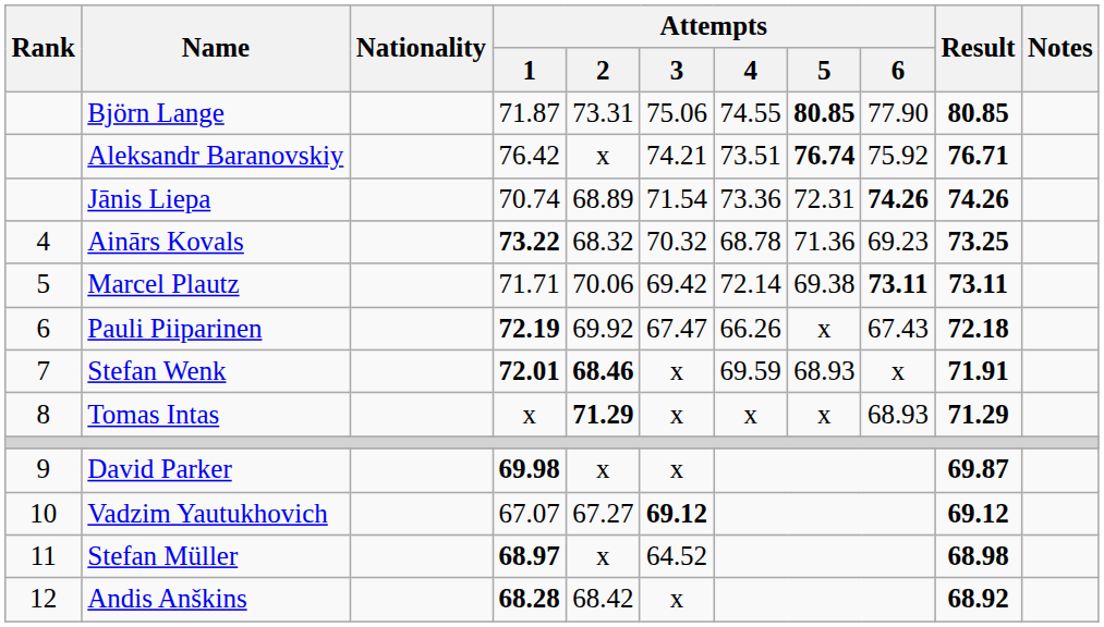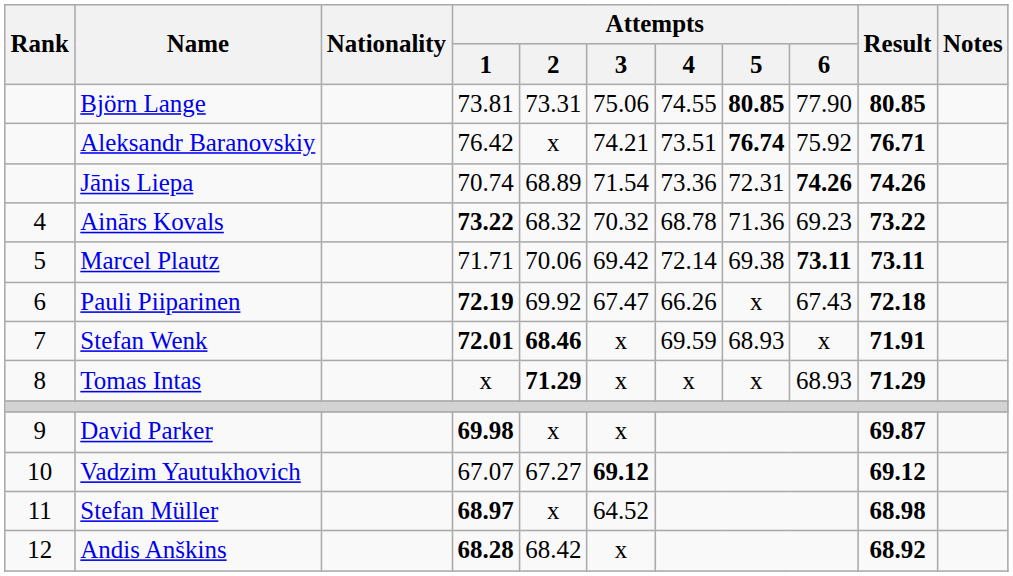Björn Lange | Attempts / 1: 71.87 -> 73.81
Ainārs Kovals | Result: 73.25 -> 73.22
